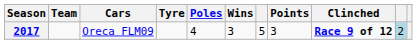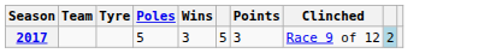- column: Cars | Oreca FLM09
2017 | Poles: 4 -> 5
2017 | Clinched: bold -> normal
